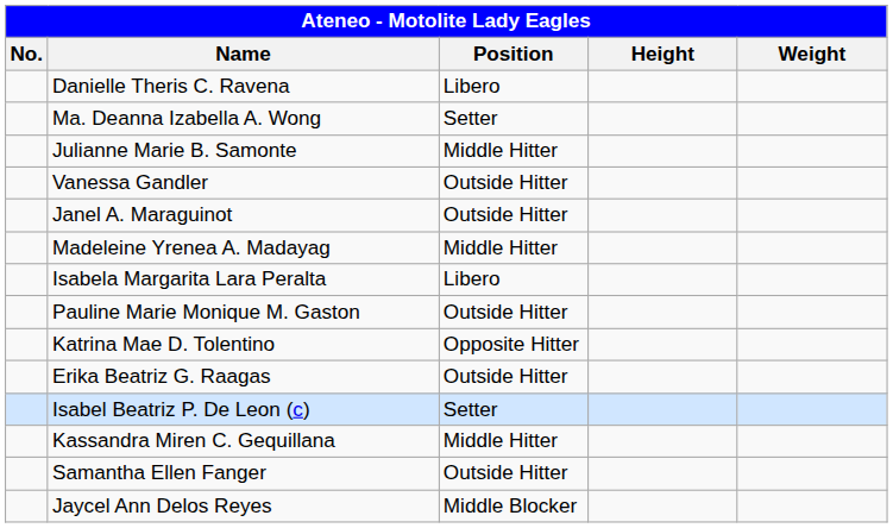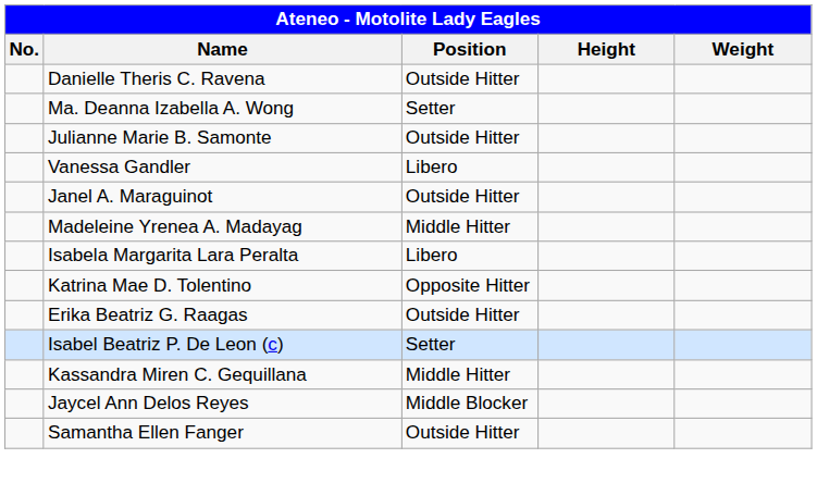Danielle Theris C. Ravena | Position: Libero -> Outside Hitter
Julianne Marie B. Samonte | Position: Middle Hitter -> Outside Hitter
Vanessa Gandler | Position: Outside Hitter -> Libero
- row: Pauline Marie Monique M. Gaston | Outside Hitter
rows swapped: Samantha Ellen Fanger <-> Jaycel Ann Delos Reyes
